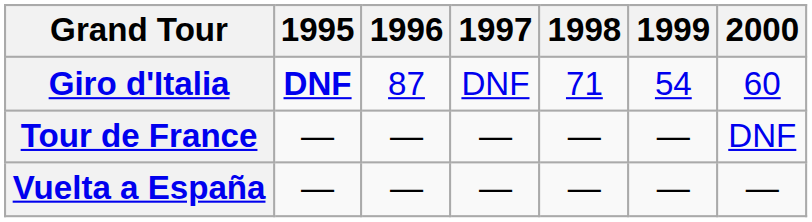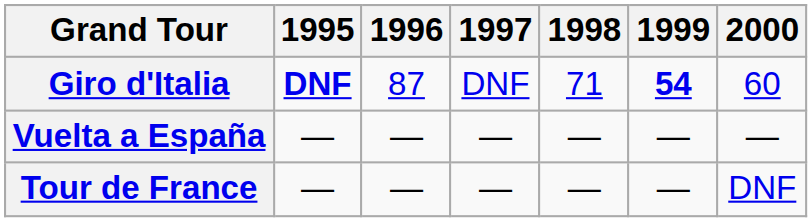Giro d'Italia | 1999: normal -> bold
rows swapped: Tour de France <-> Vuelta a España
